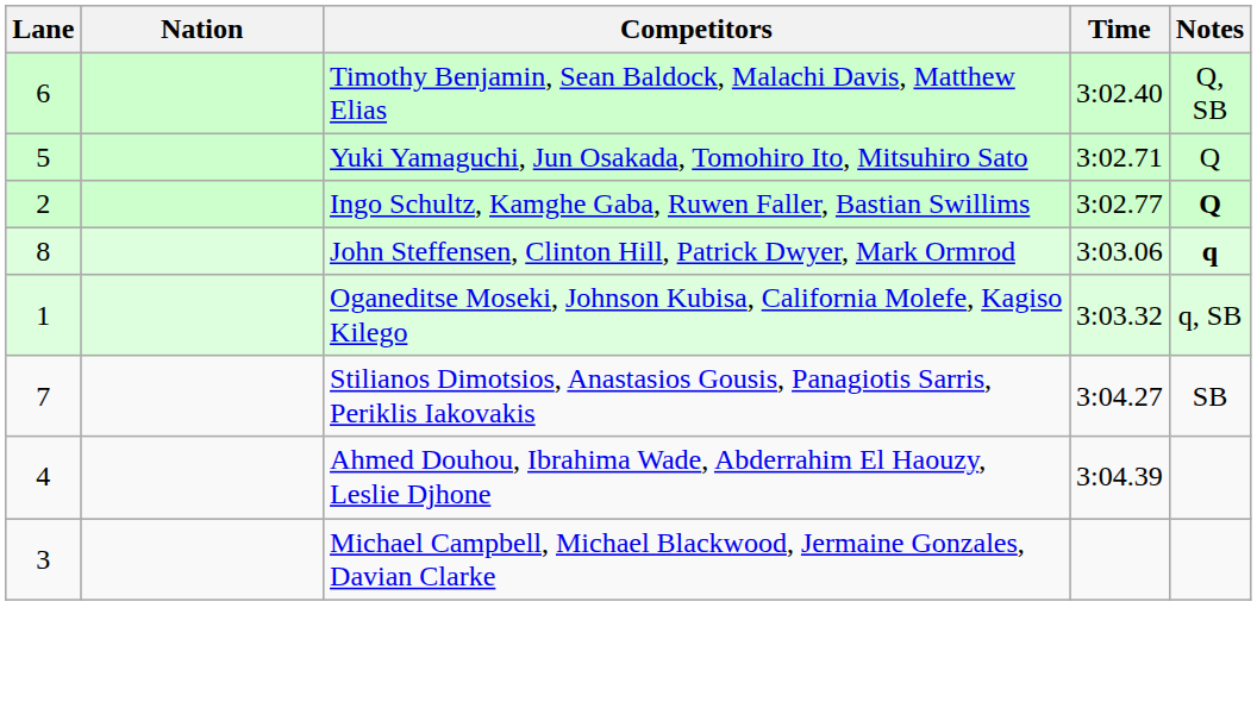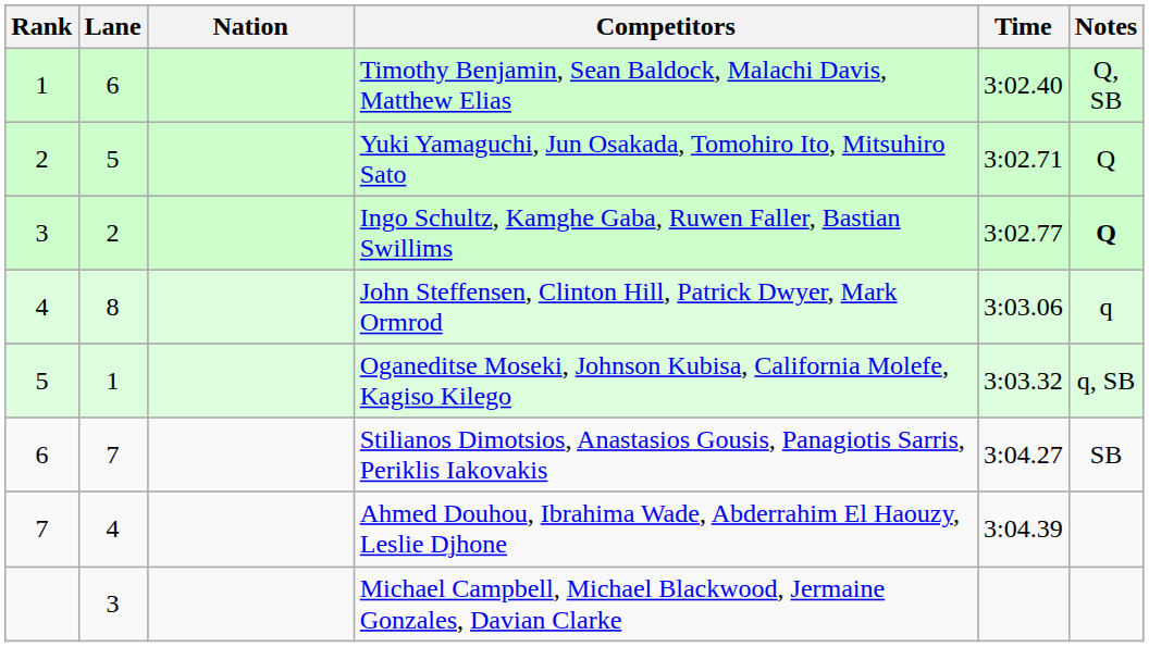+ column: Rank | 1 | 2 | 3 | 4 | 5 | 6 | 7
John Steffensen, Clinton Hill, Patrick Dwyer, Mark Ormrod | Notes: bold -> normal
